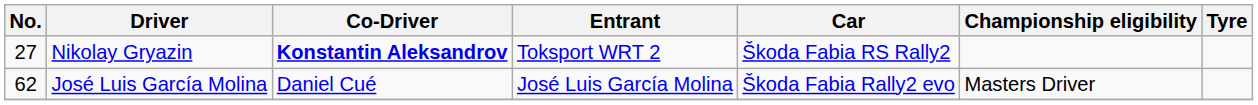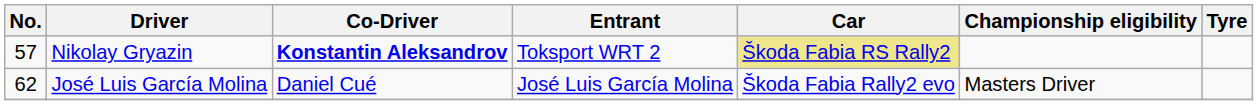Nikolay Gryazin | No.: 27 -> 57
Nikolay Gryazin | Car: no background -> khaki background
